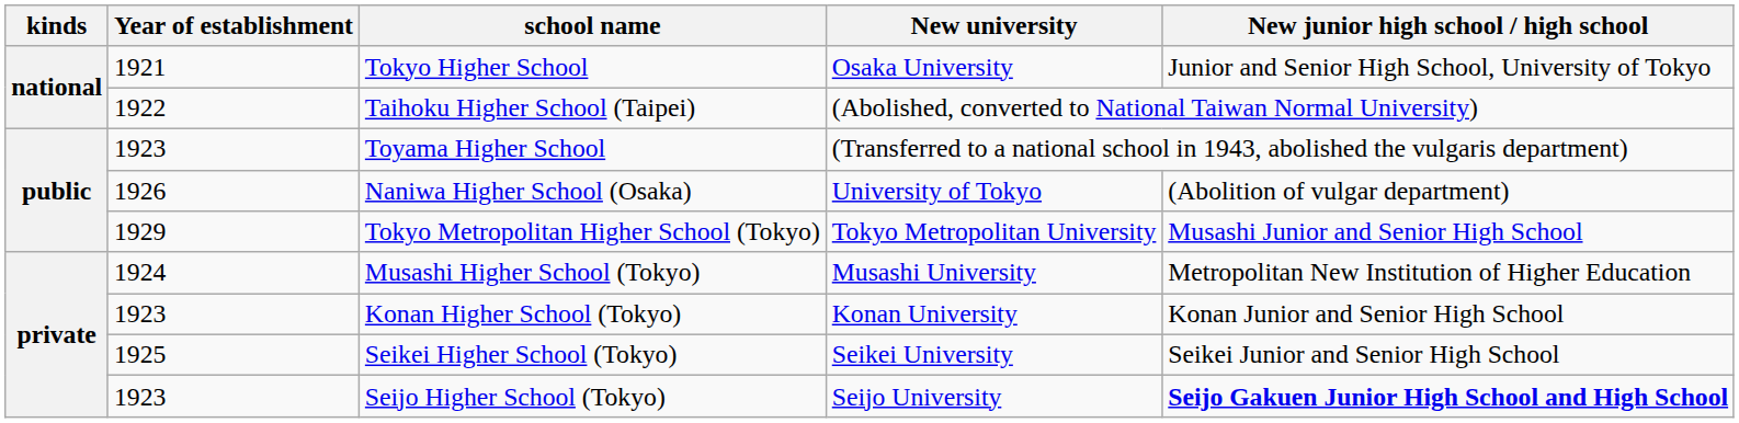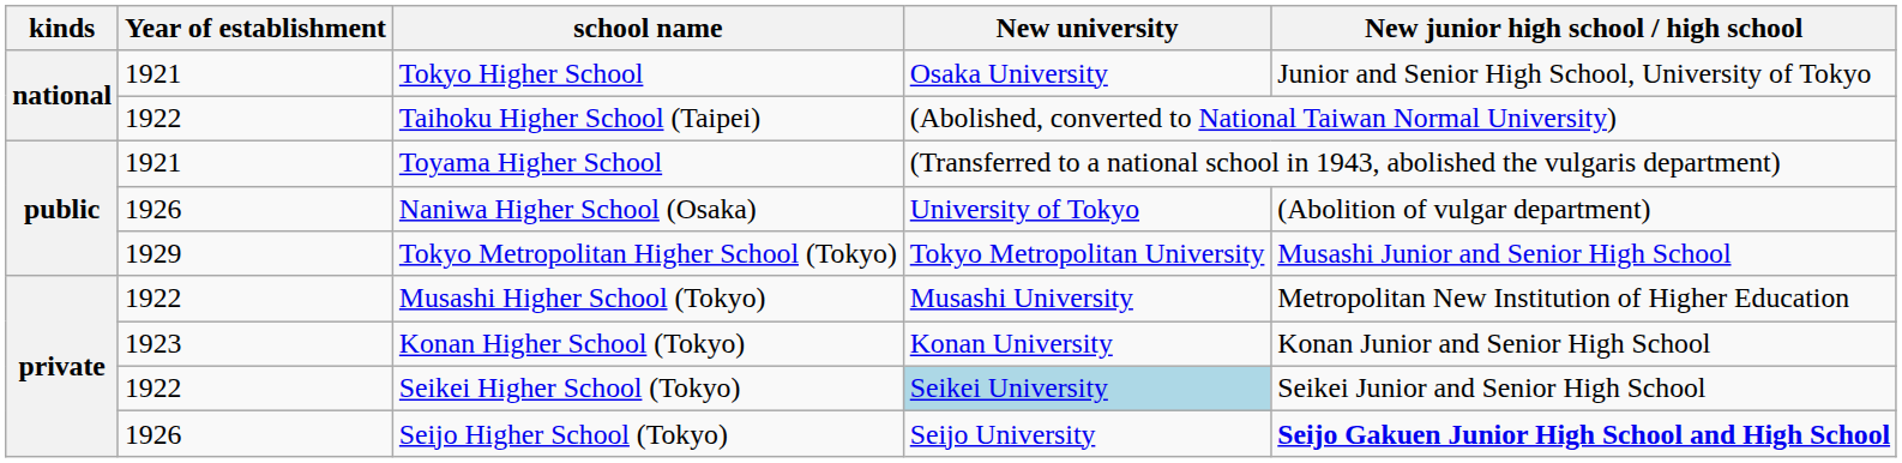Toyama Higher School | Year of establishment: 1923 -> 1921
Musashi Higher School (Tokyo) | Year of establishment: 1924 -> 1922
Seikei Higher School (Tokyo) | Year of establishment: 1925 -> 1922
Seikei Higher School (Tokyo) | New university: no background -> lightblue background
Seijo Higher School (Tokyo) | Year of establishment: 1923 -> 1926
